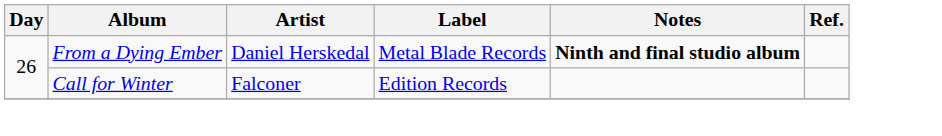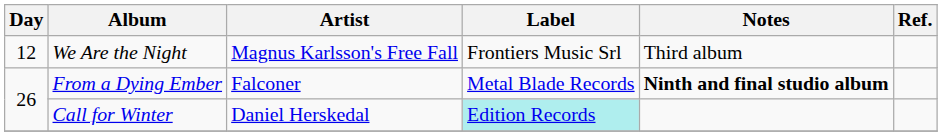+ row: 12 | We Are the Night | Magnus Karlsson's Free Fall | Frontiers Music Srl | Third album
From a Dying Ember | Artist: Daniel Herskedal -> Falconer
Call for Winter | Artist: Falconer -> Daniel Herskedal
Call for Winter | Label: no background -> paleturquoise background
